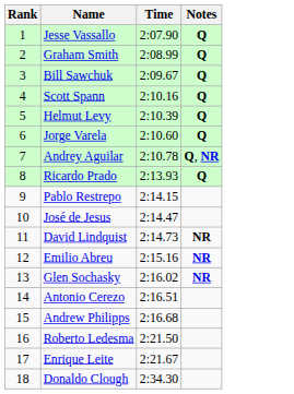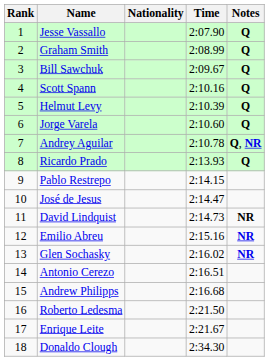+ column: Nationality
